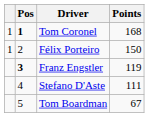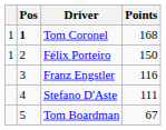Franz Engstler | Pos: bold -> normal
Franz Engstler | Points: 119 -> 116
